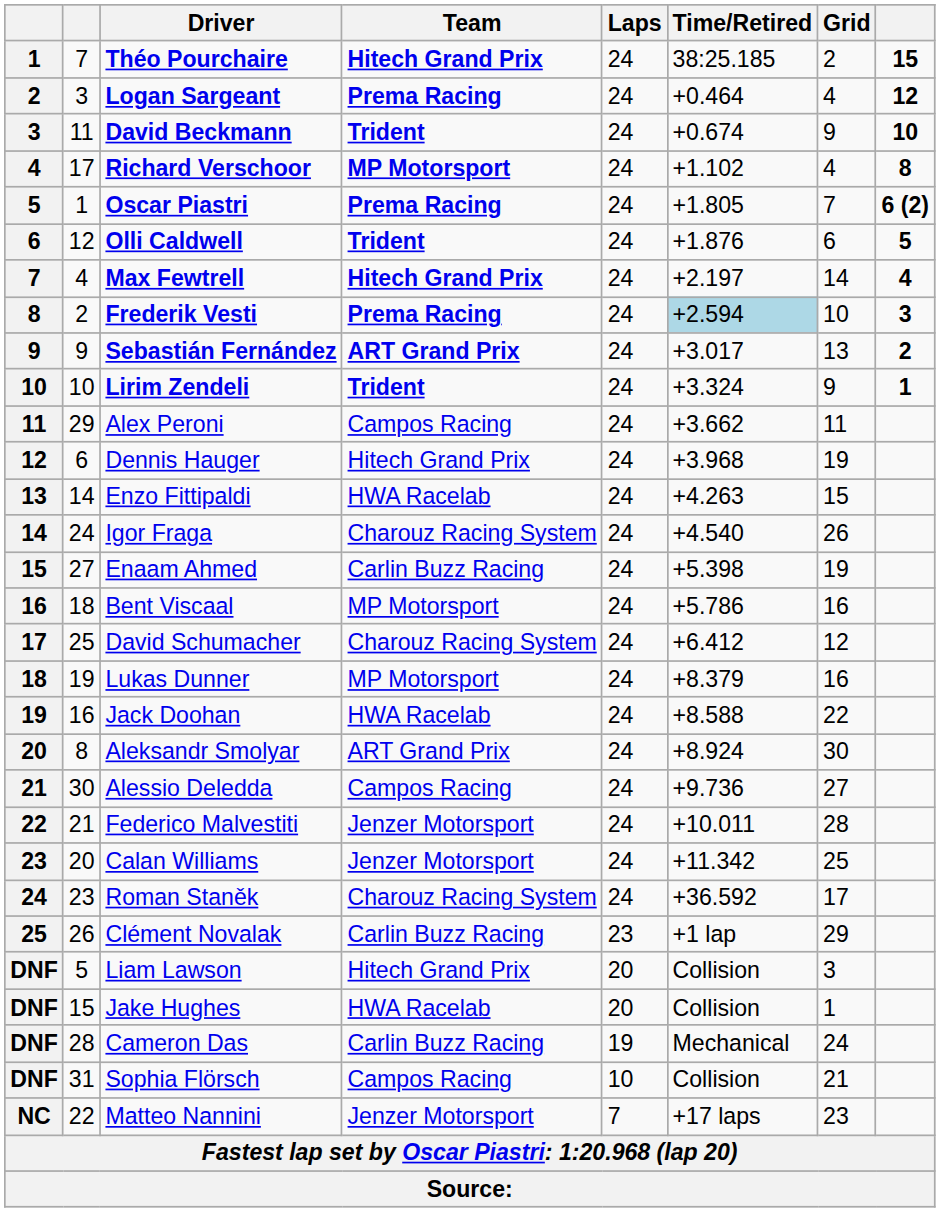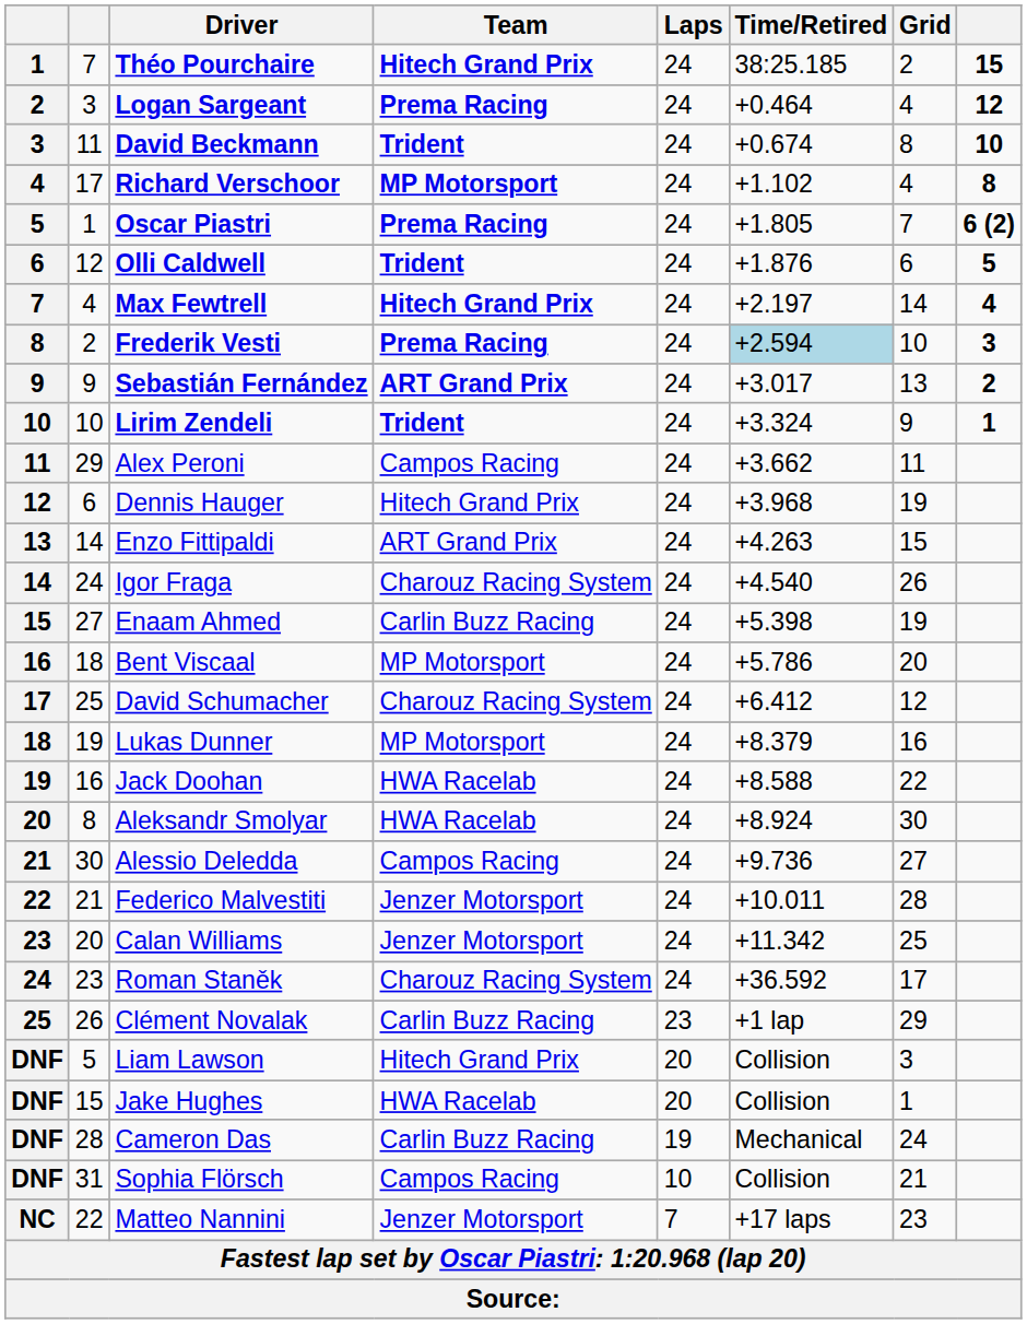David Beckmann | Grid: 9 -> 8
Enzo Fittipaldi | Team: HWA Racelab -> ART Grand Prix
Bent Viscaal | Grid: 16 -> 20
Aleksandr Smolyar | Team: ART Grand Prix -> HWA Racelab
